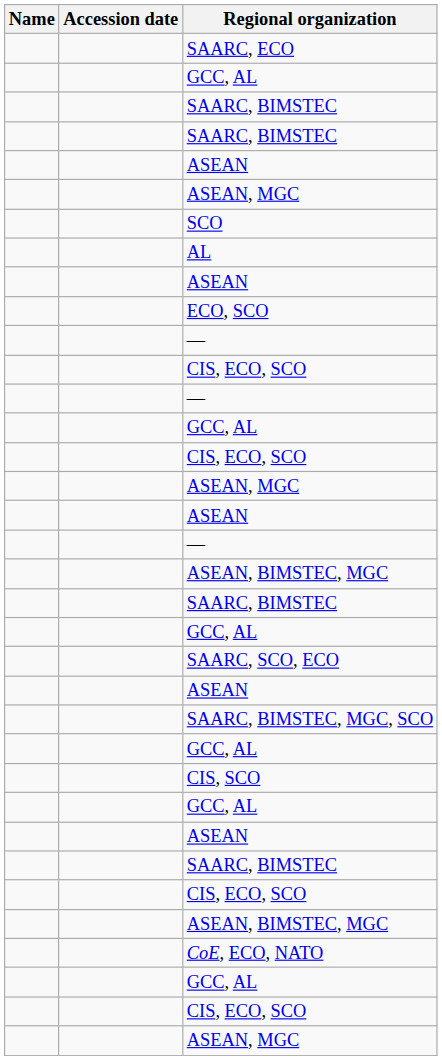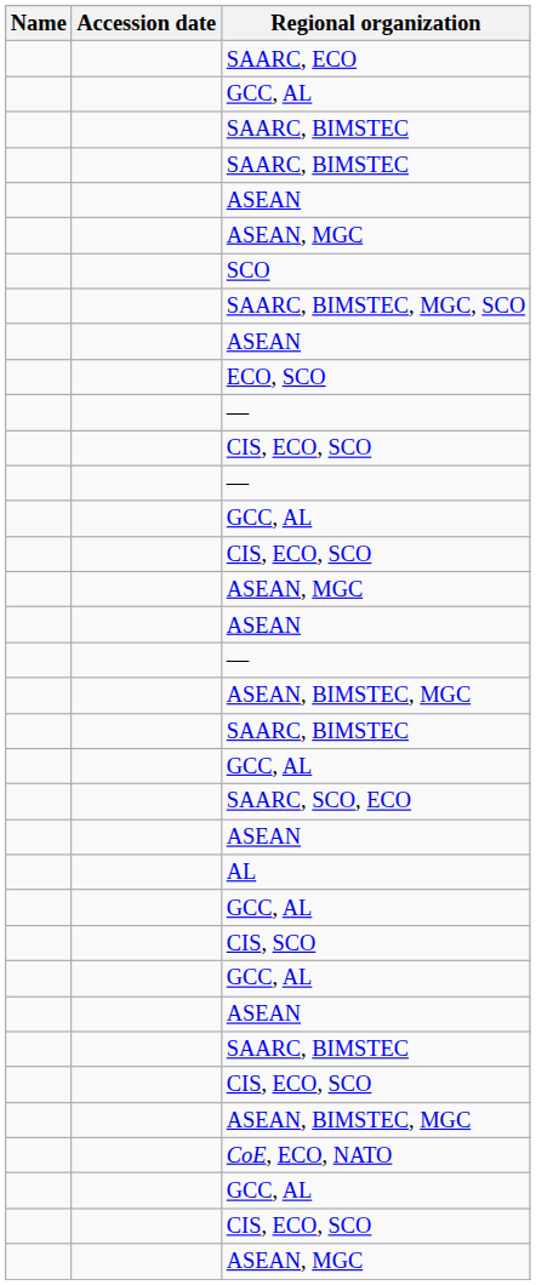rows swapped: SAARC, BIMSTEC, MGC, SCO <-> AL
